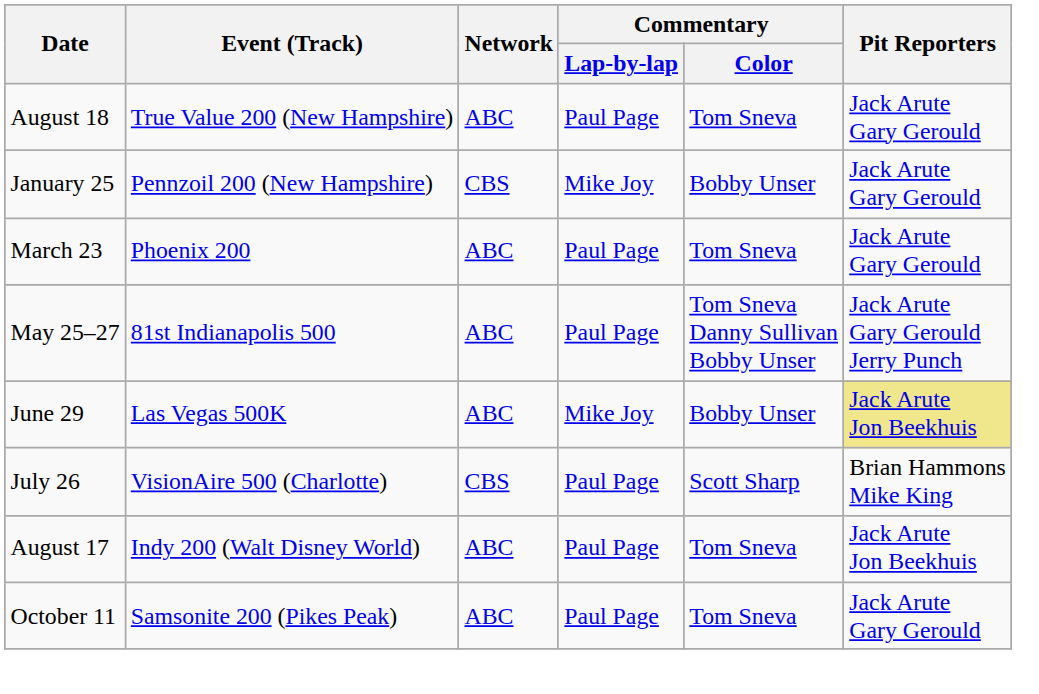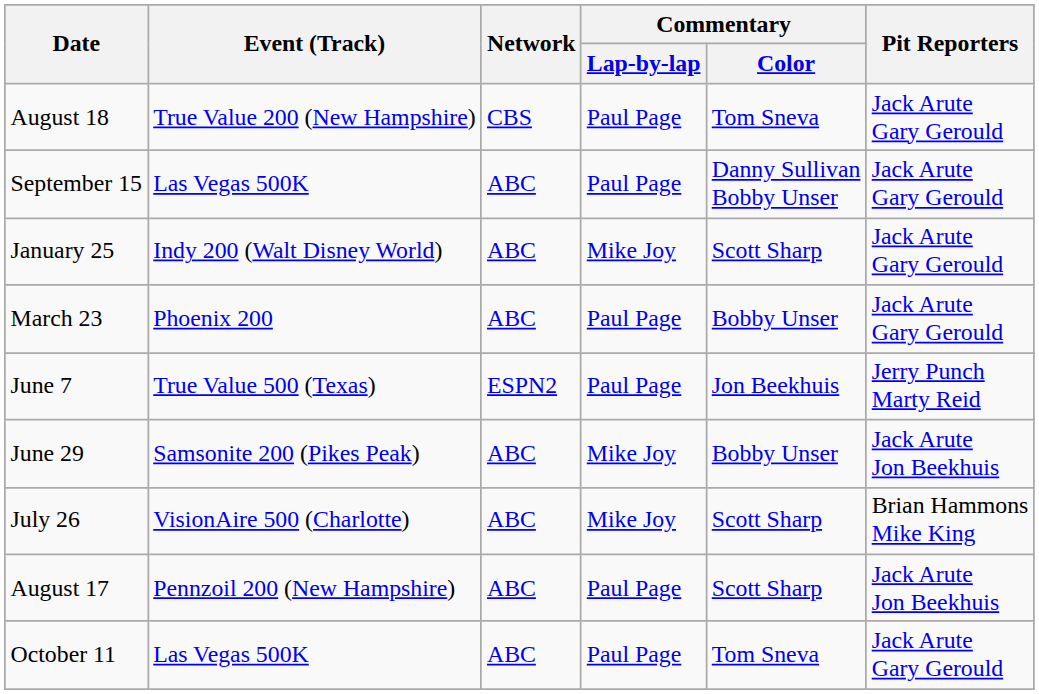August 18 | Network: ABC -> CBS
+ row: September 15 | Las Vegas 500K | ABC | Paul Page | Danny Sullivan Bobby Unser | Jack Arute Gary Gerould
January 25 | Event (Track): Pennzoil 200 (New Hampshire) -> Indy 200 (Walt Disney World)
January 25 | Network: CBS -> ABC
January 25 | Commentary / Color: Bobby Unser -> Scott Sharp
March 23 | Commentary / Color: Tom Sneva -> Bobby Unser
- row: May 25–27 | 81st Indianapolis 500 | ABC | Paul Page | Tom Sneva Danny Sullivan Bobby Unser | Jack Arute Gary Gerould Jerry Punch
+ row: June 7 | True Value 500 (Texas) | ESPN2 | Paul Page | Jon Beekhuis | Jerry Punch Marty Reid
June 29 | Event (Track): Las Vegas 500K -> Samsonite 200 (Pikes Peak)
June 29 | Pit Reporters: khaki background -> no background
July 26 | Network: CBS -> ABC
July 26 | Commentary / Lap-by-lap: Paul Page -> Mike Joy
August 17 | Event (Track): Indy 200 (Walt Disney World) -> Pennzoil 200 (New Hampshire)
August 17 | Commentary / Color: Tom Sneva -> Scott Sharp
October 11 | Event (Track): Samsonite 200 (Pikes Peak) -> Las Vegas 500K
